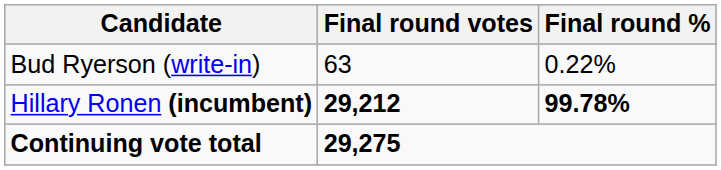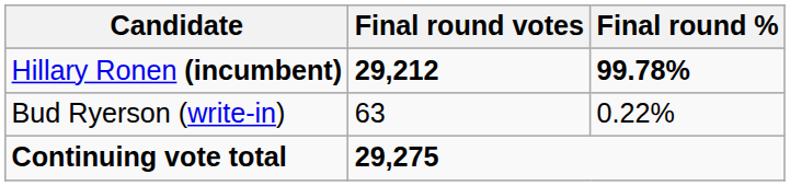rows swapped: Hillary Ronen (incumbent) <-> Bud Ryerson (write-in)
